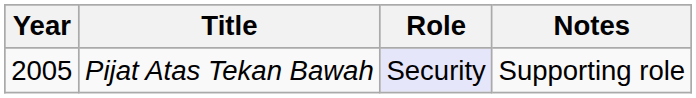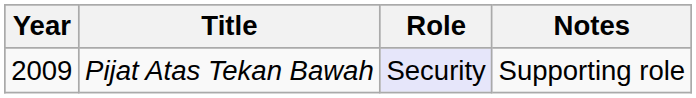Pijat Atas Tekan Bawah | Year: 2005 -> 2009
